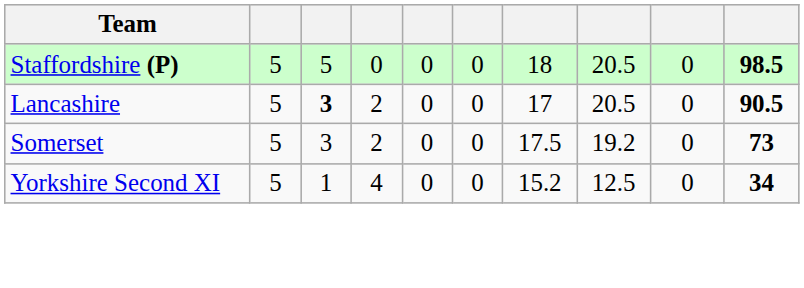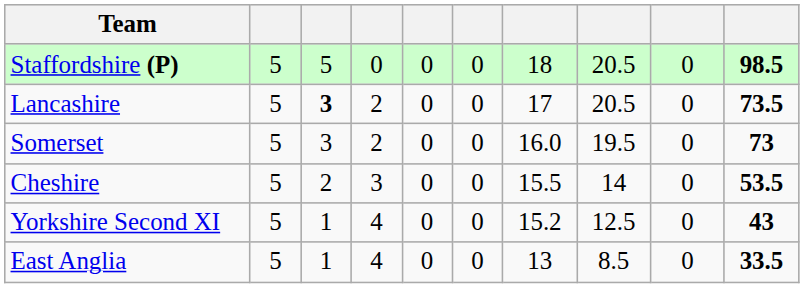Lancashire | column 10: 90.5 -> 73.5
Somerset | column 7: 17.5 -> 16.0
Somerset | column 8: 19.2 -> 19.5
+ row: Cheshire | 5 | 2 | 3 | 0 | 0 | 15.5 | 14 | 0 | 53.5
Yorkshire Second XI | column 10: 34 -> 43
+ row: East Anglia | 5 | 1 | 4 | 0 | 0 | 13 | 8.5 | 0 | 33.5
